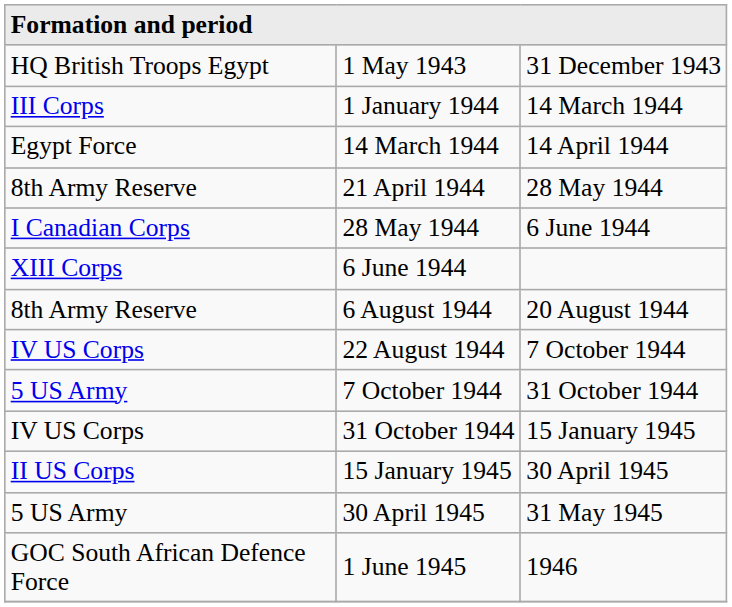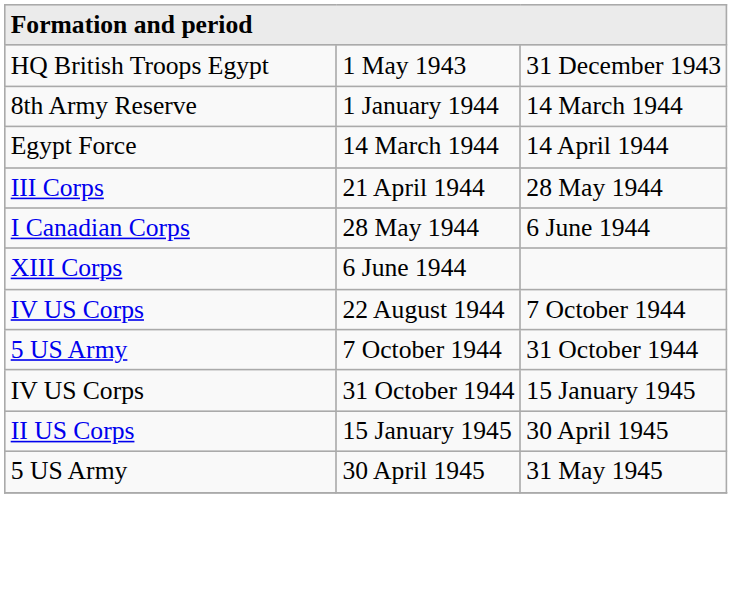1 January 1944 | column 1: III Corps -> 8th Army Reserve
21 April 1944 | column 1: 8th Army Reserve -> III Corps
- row: 8th Army Reserve | 6 August 1944 | 20 August 1944
- row: GOC South African Defence Force | 1 June 1945 | 1946
